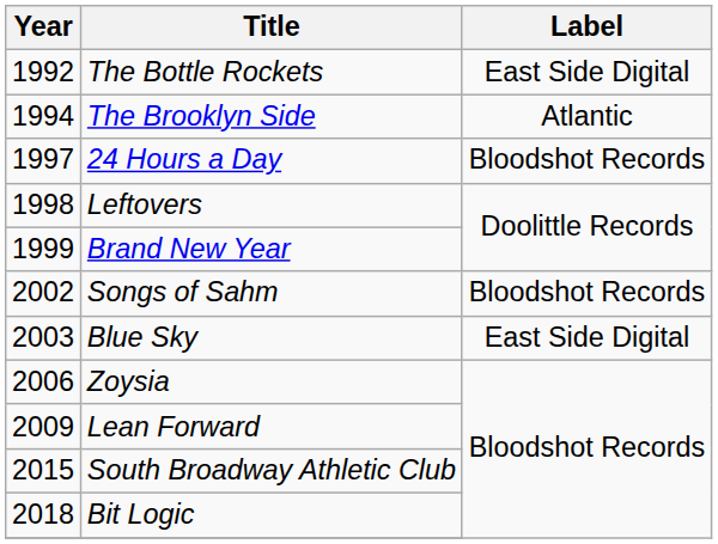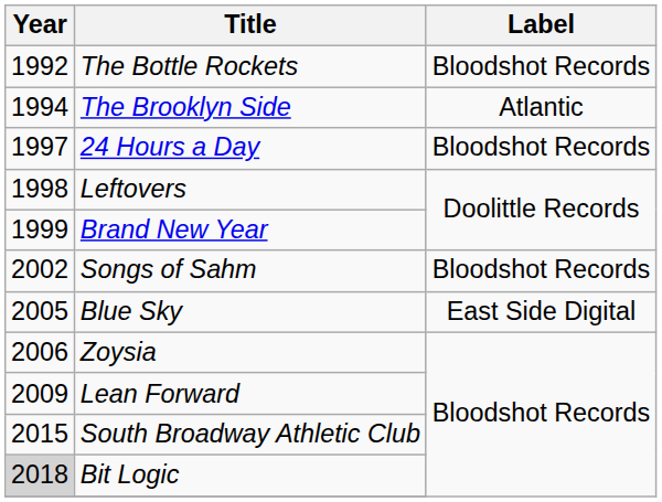The Bottle Rockets | Label: East Side Digital -> Bloodshot Records
Blue Sky | Year: 2003 -> 2005
Bit Logic | Year: no background -> lightgrey background
